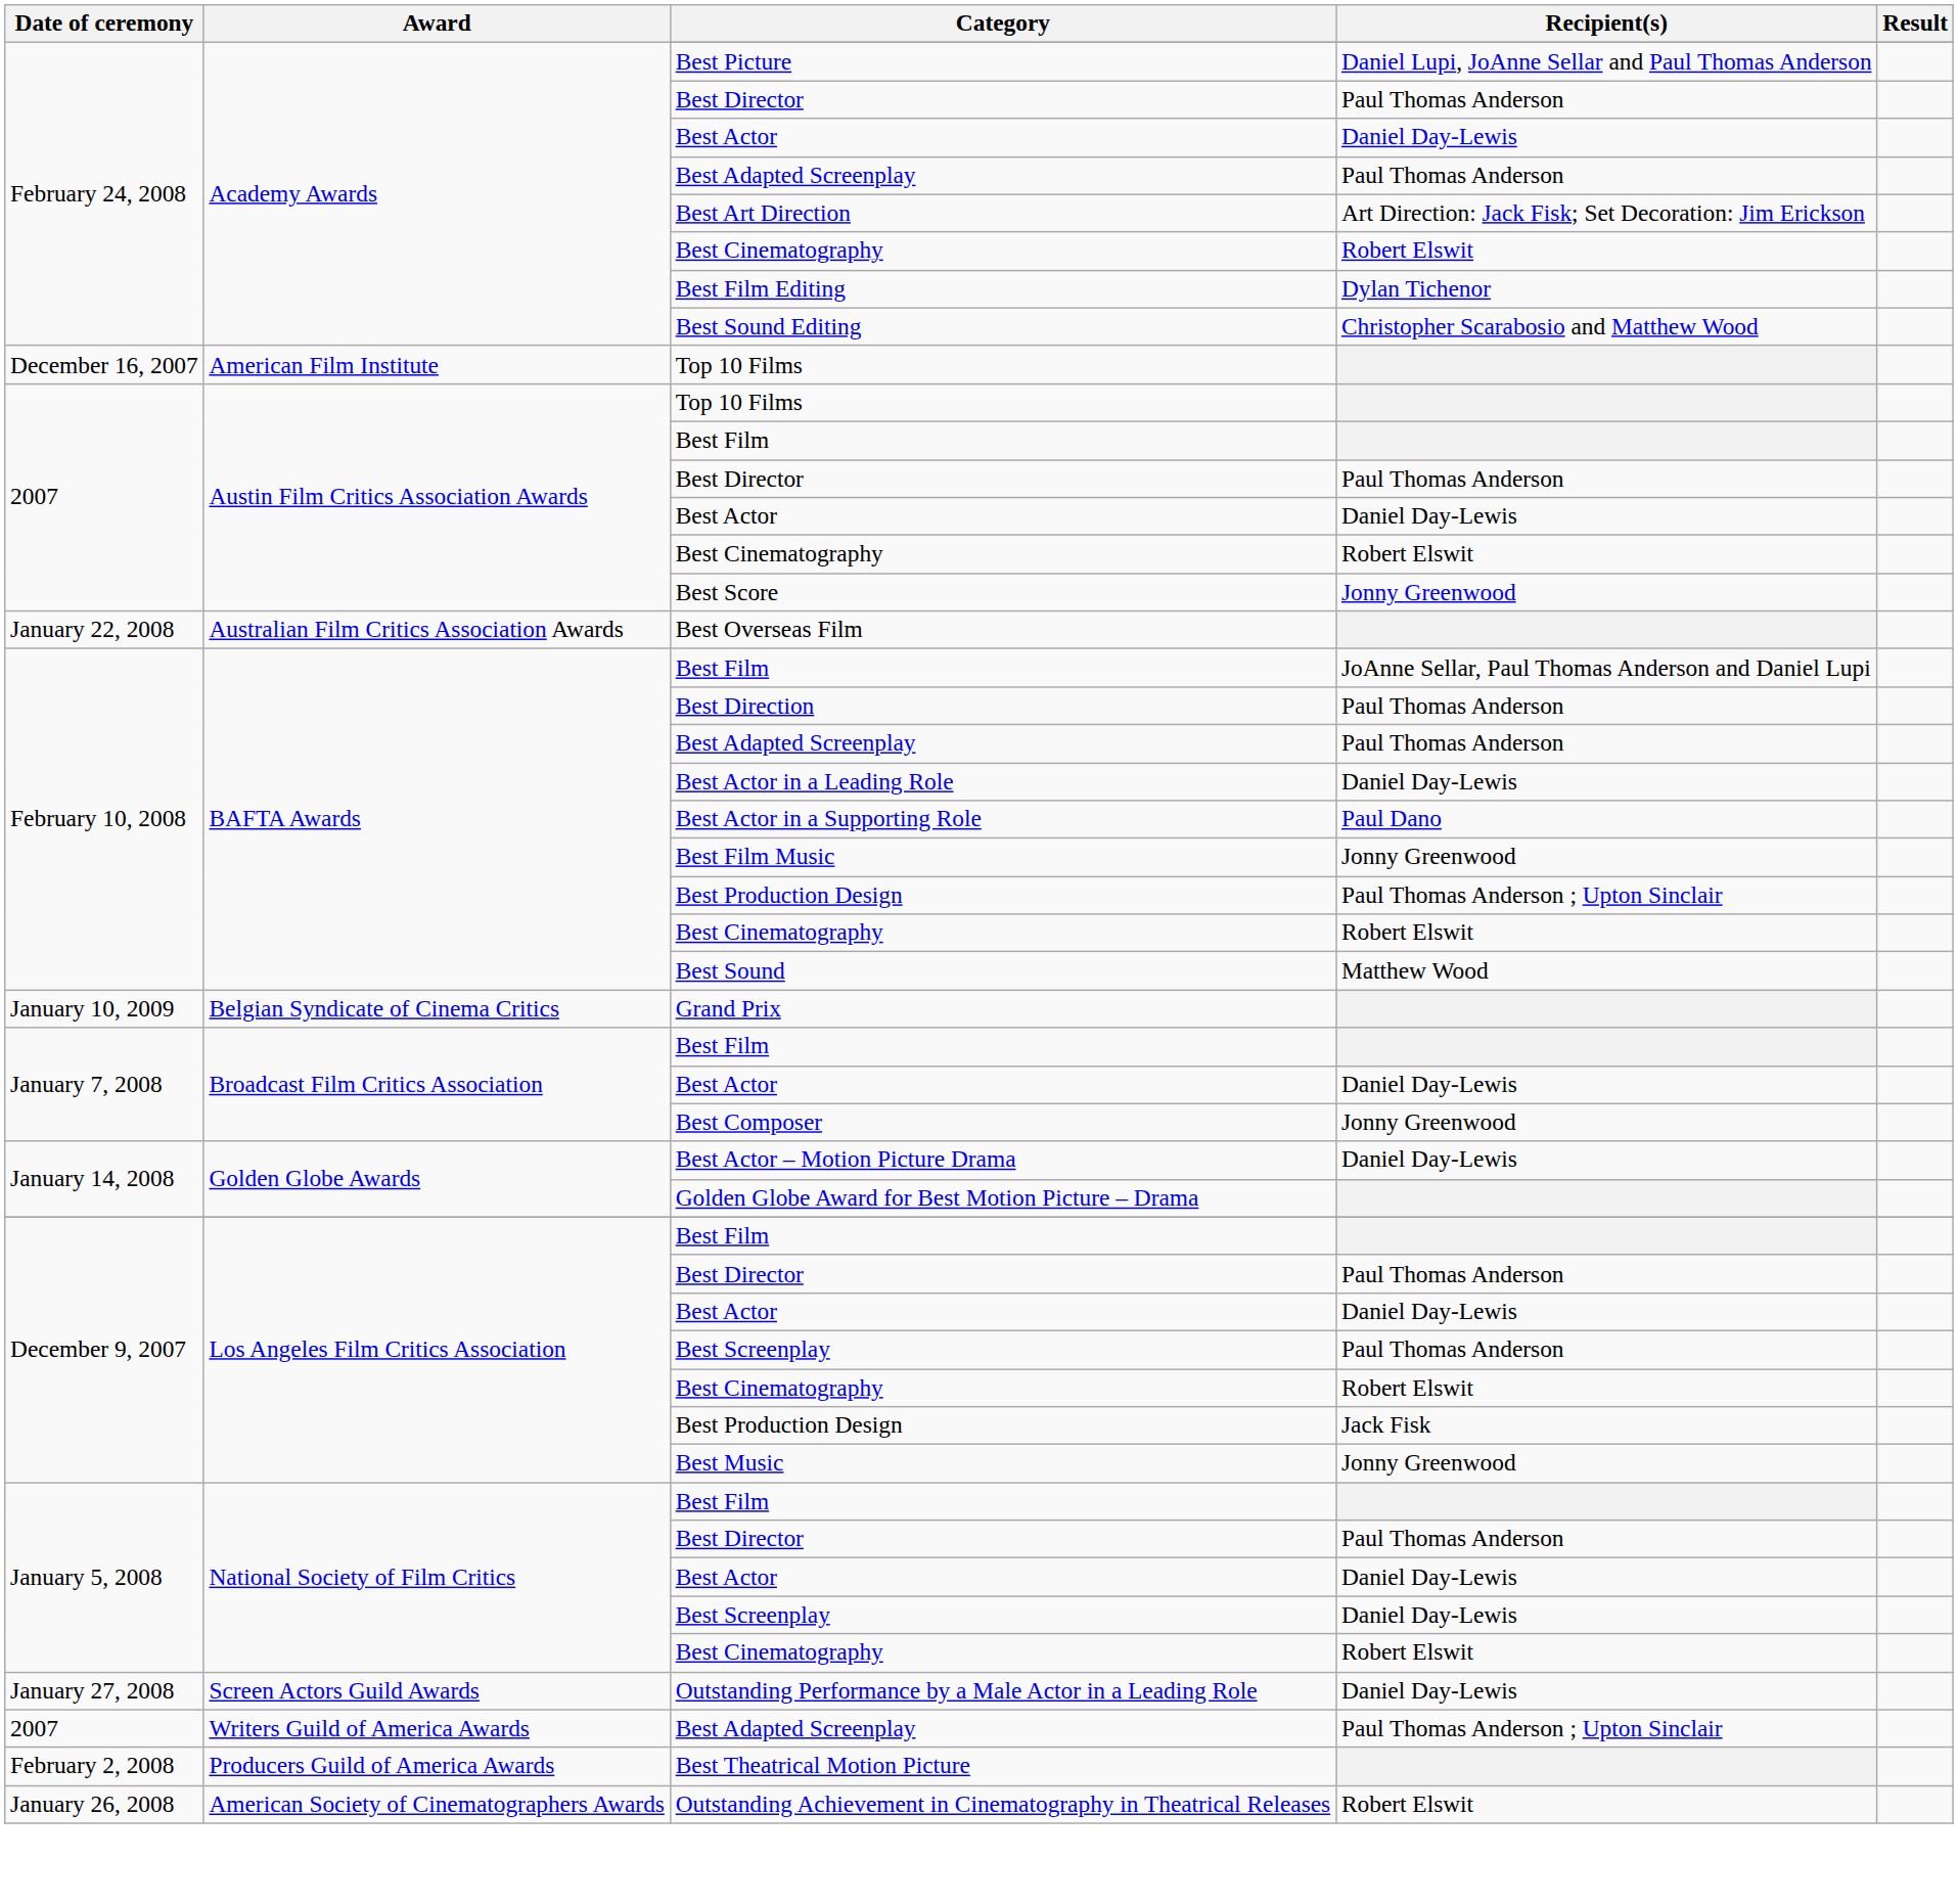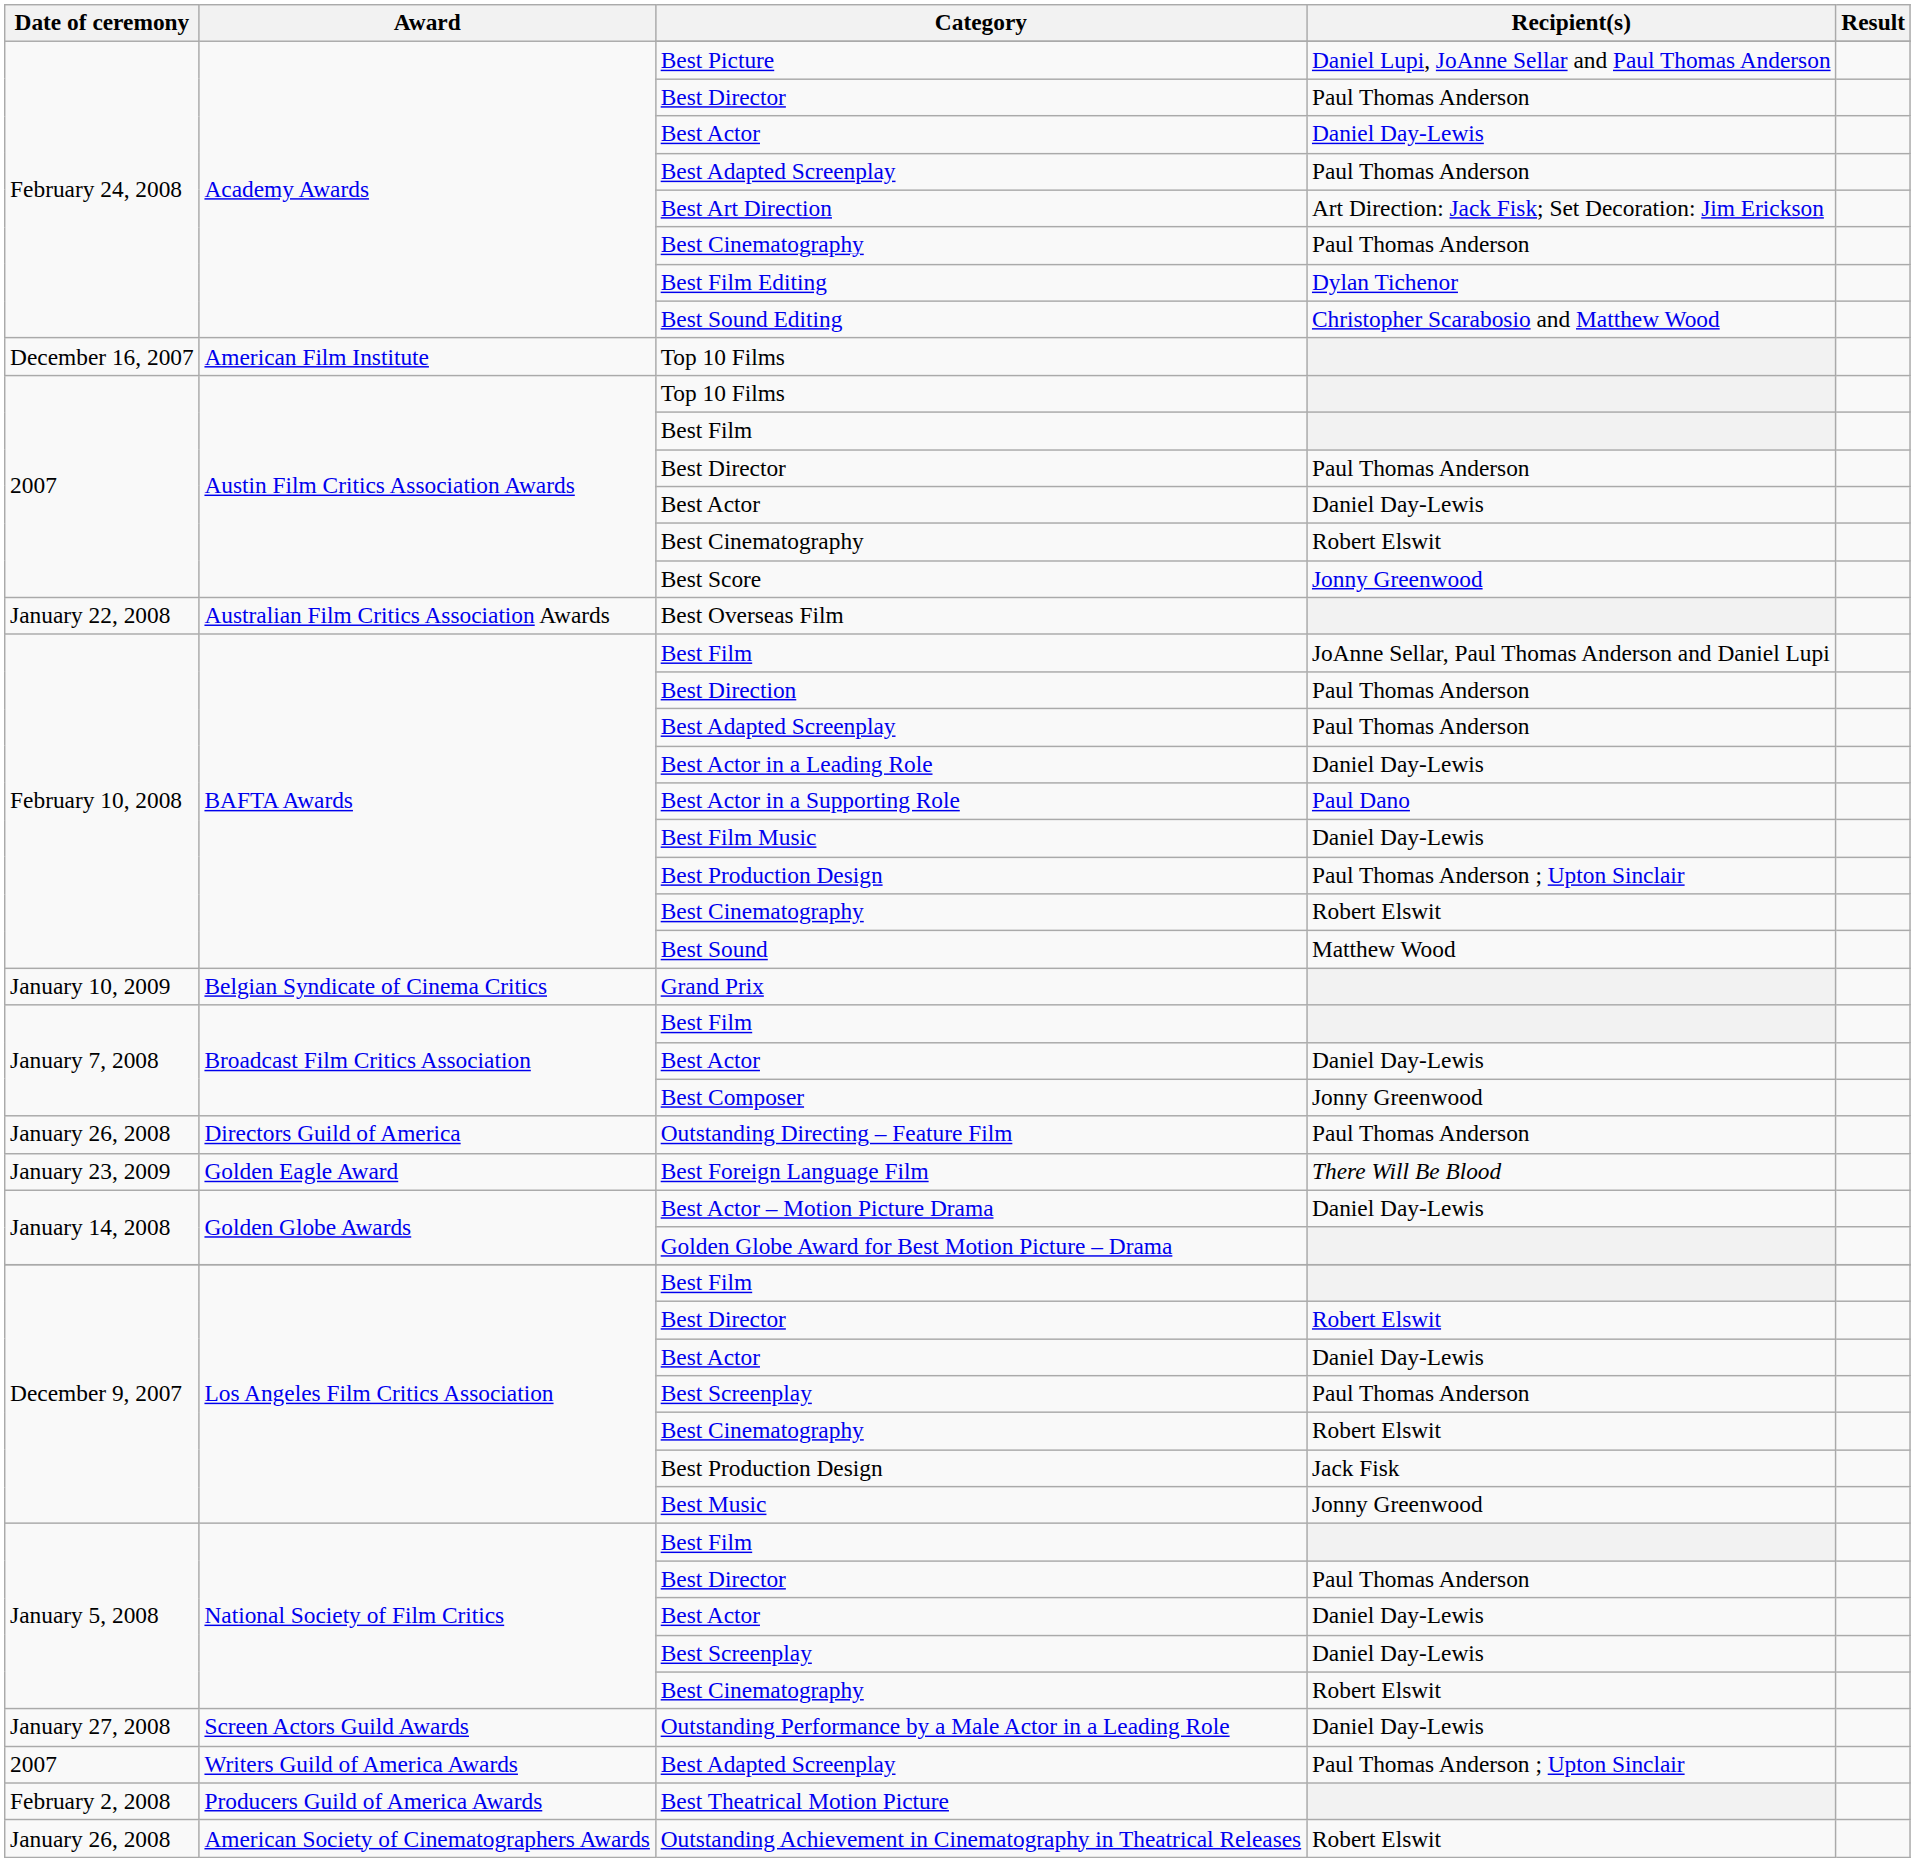Academy Awards / Best Cinematography | Recipient(s): Robert Elswit -> Paul Thomas Anderson
Best Film Music | Recipient(s): Jonny Greenwood -> Daniel Day-Lewis
+ row: January 26, 2008 | Directors Guild of America | Outstanding Directing – Feature Film | Paul Thomas Anderson
+ row: January 23, 2009 | Golden Eagle Award | Best Foreign Language Film | There Will Be Blood
Los Angeles Film Critics Association / Best Director | Recipient(s): Paul Thomas Anderson -> Robert Elswit
